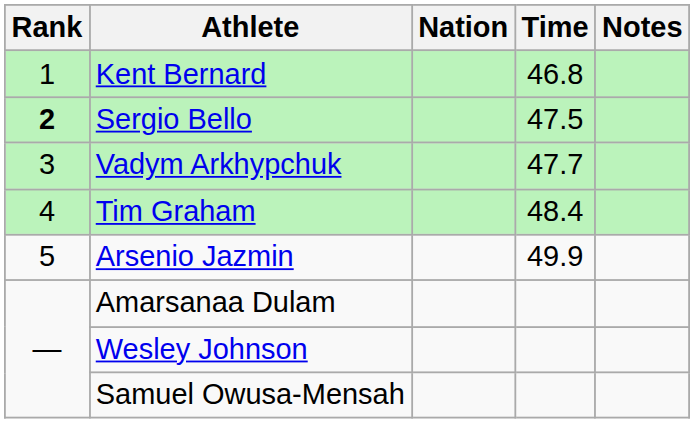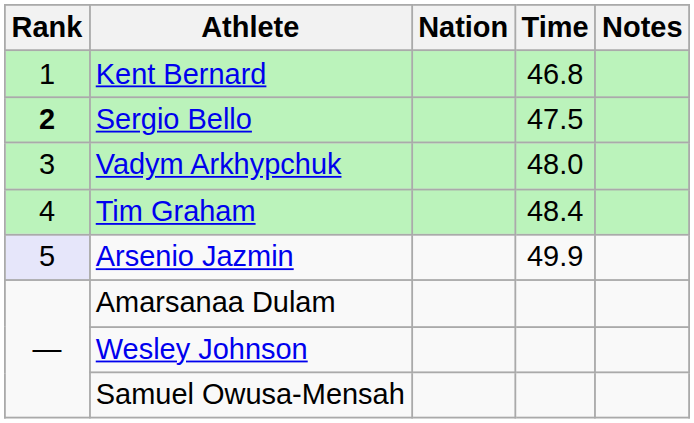Vadym Arkhypchuk | Time: 47.7 -> 48.0
Arsenio Jazmin | Rank: no background -> lavender background
